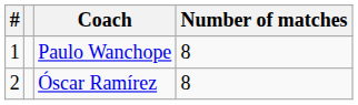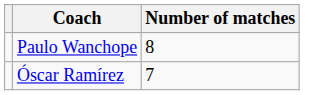- column: # | 1 | 2
Óscar Ramírez | Number of matches: 8 -> 7
